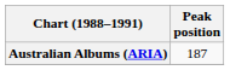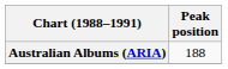Australian Albums (ARIA) | Peak position: 187 -> 188
